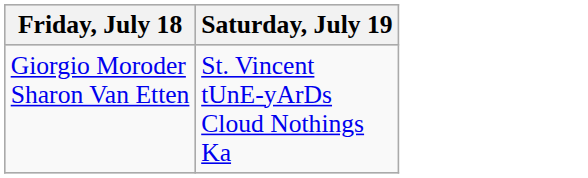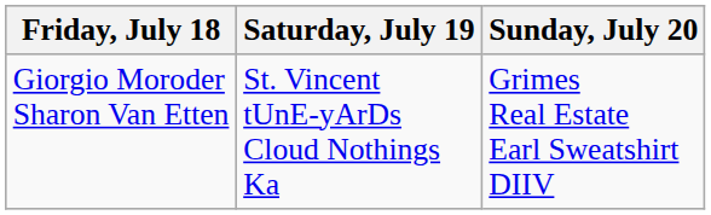+ column: Sunday, July 20 | Grimes Real Estate Earl Sweatshirt DIIV
